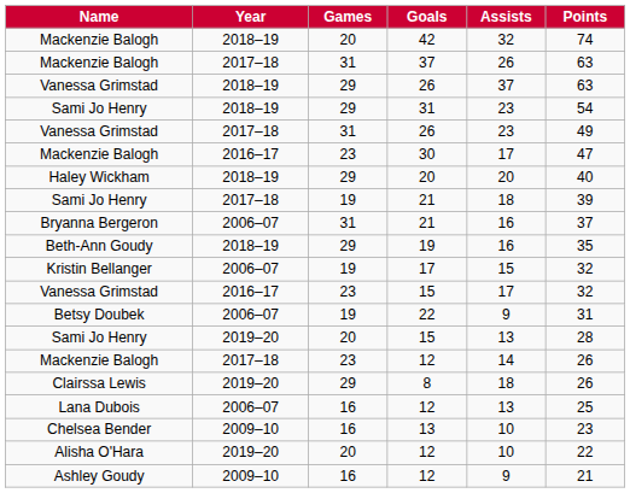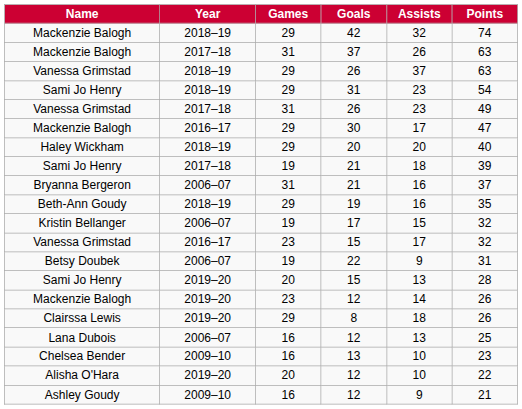42 | Games: 20 -> 29
30 | Games: 23 -> 29
Mackenzie Balogh / 12 | Year: 2017–18 -> 2019–20
